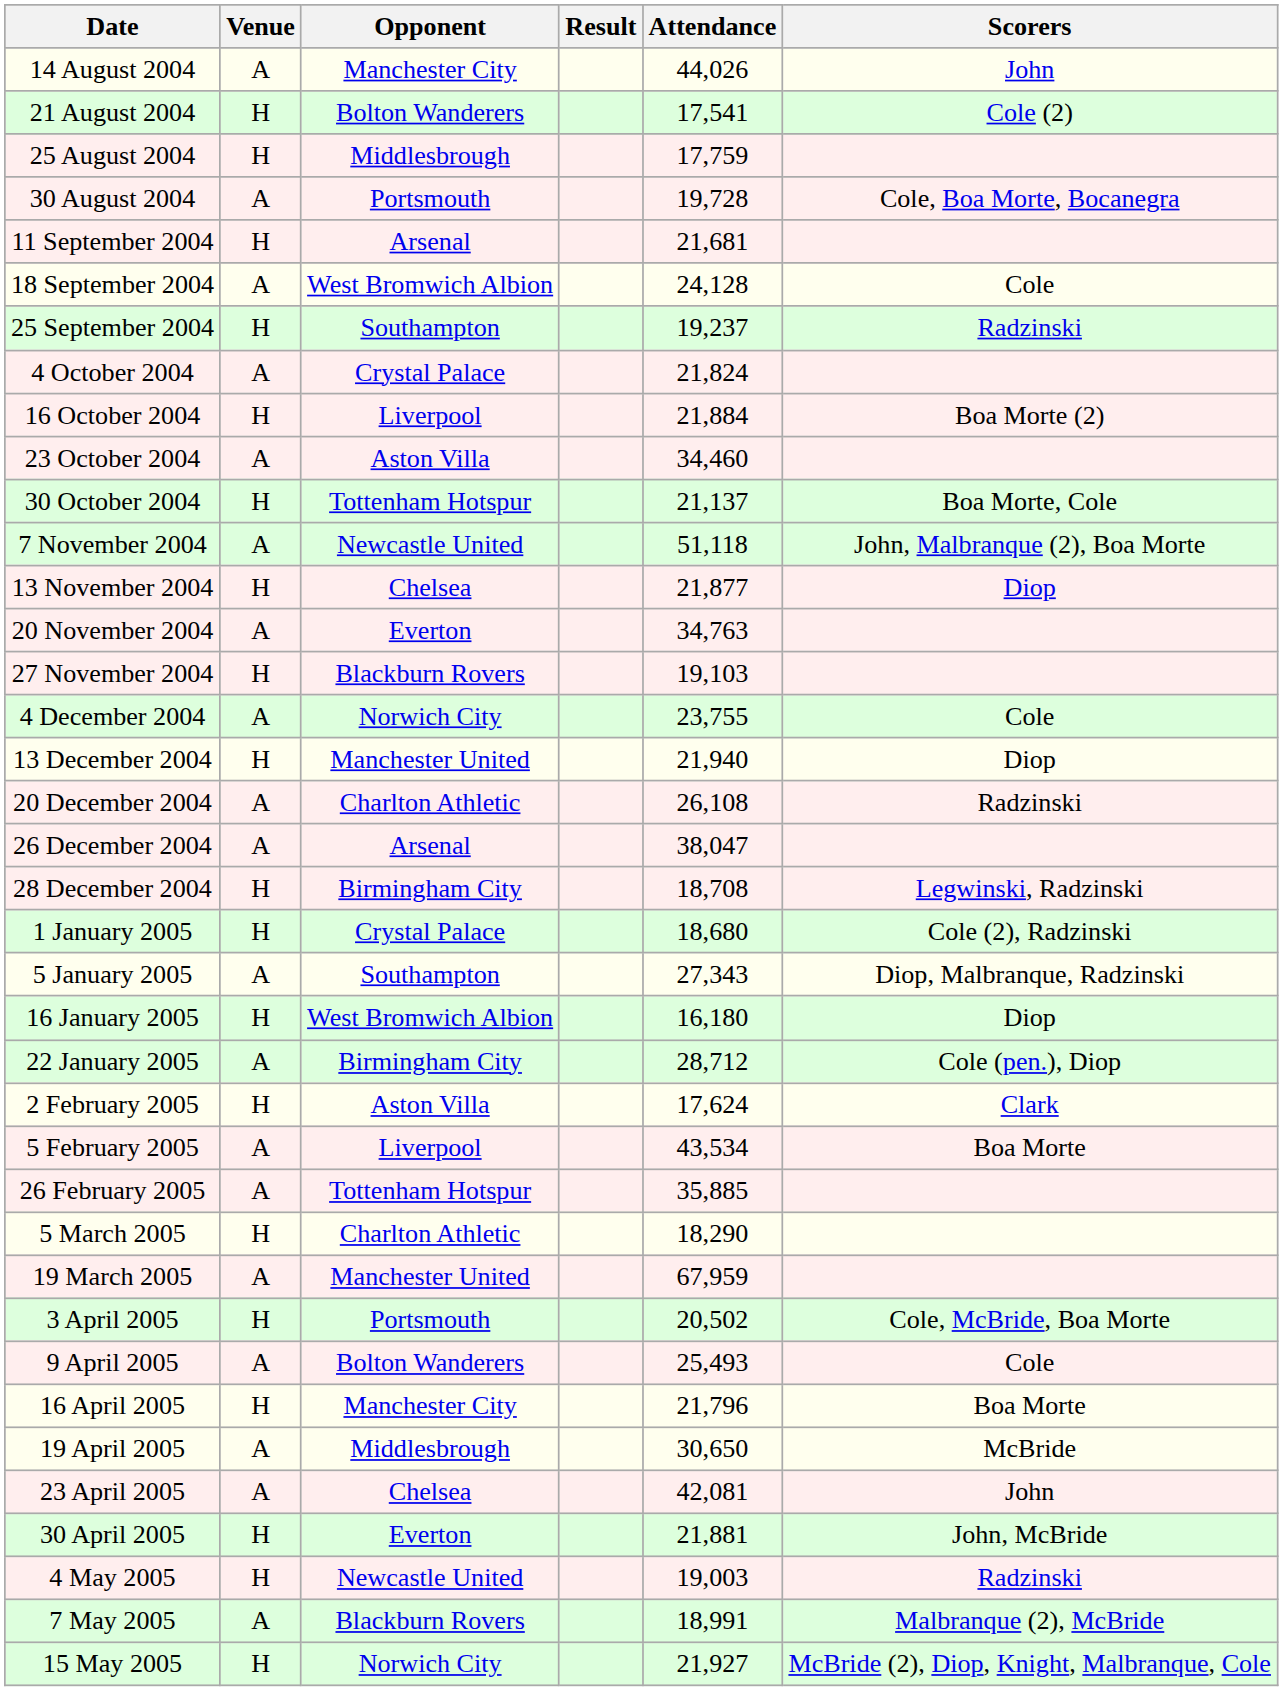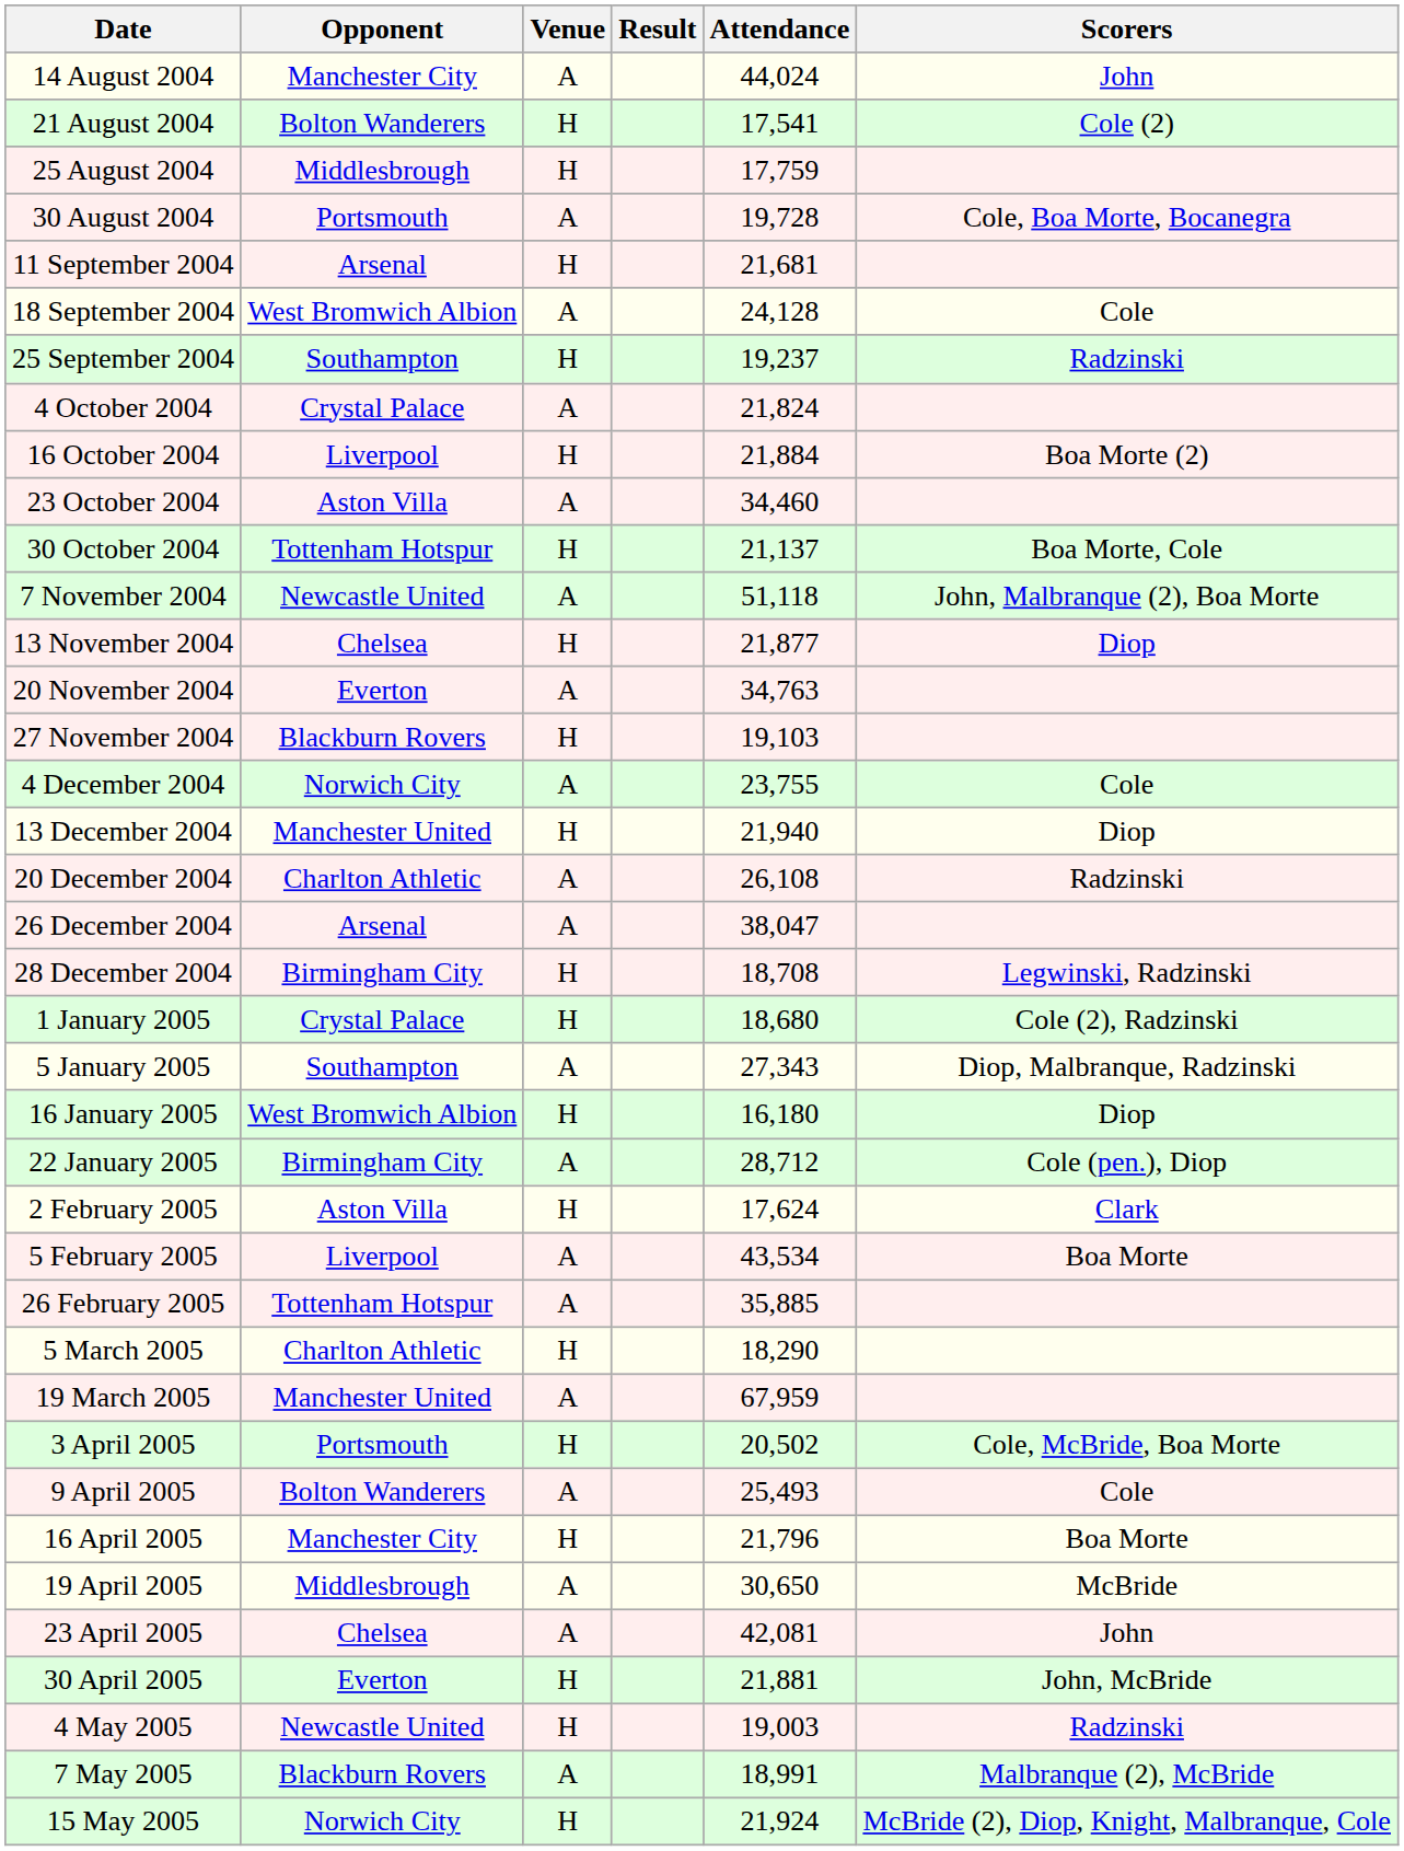columns swapped: Opponent <-> Venue
14 August 2004 | Attendance: 44,026 -> 44,024
15 May 2005 | Attendance: 21,927 -> 21,924
